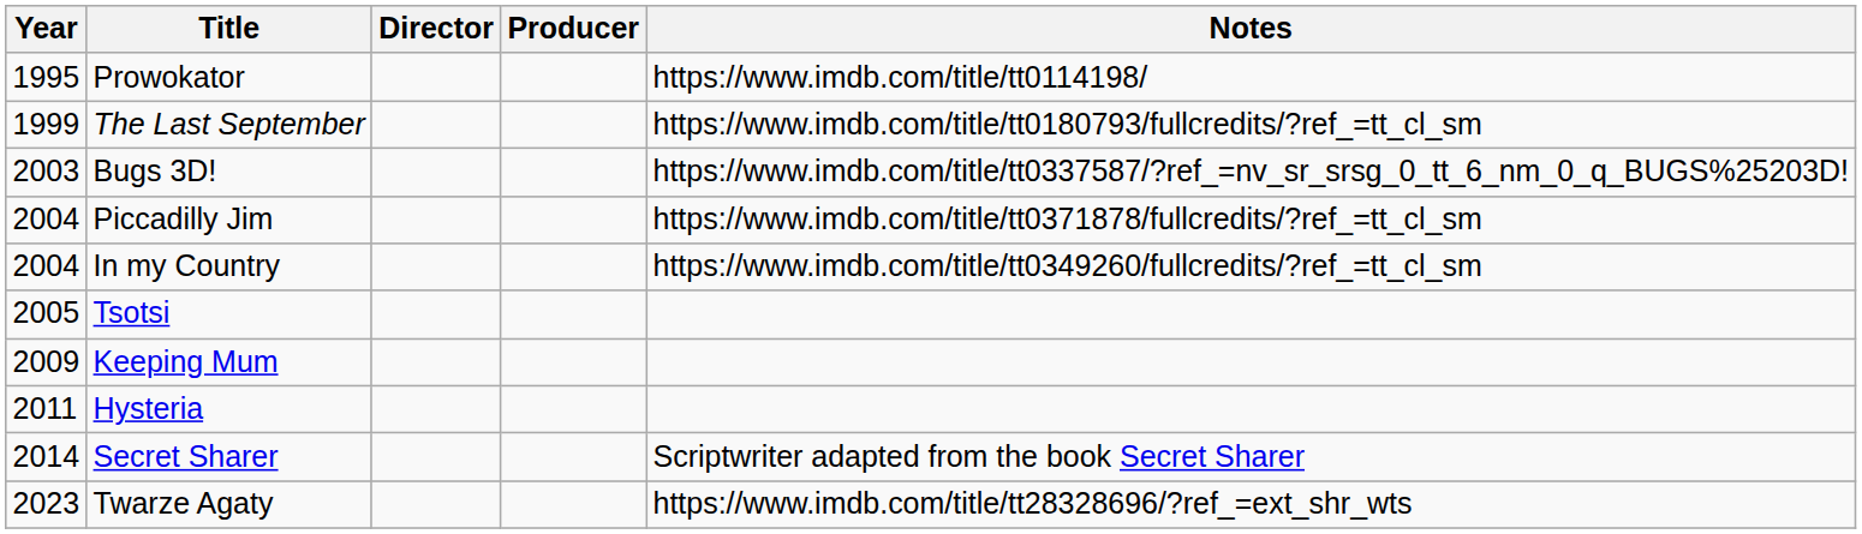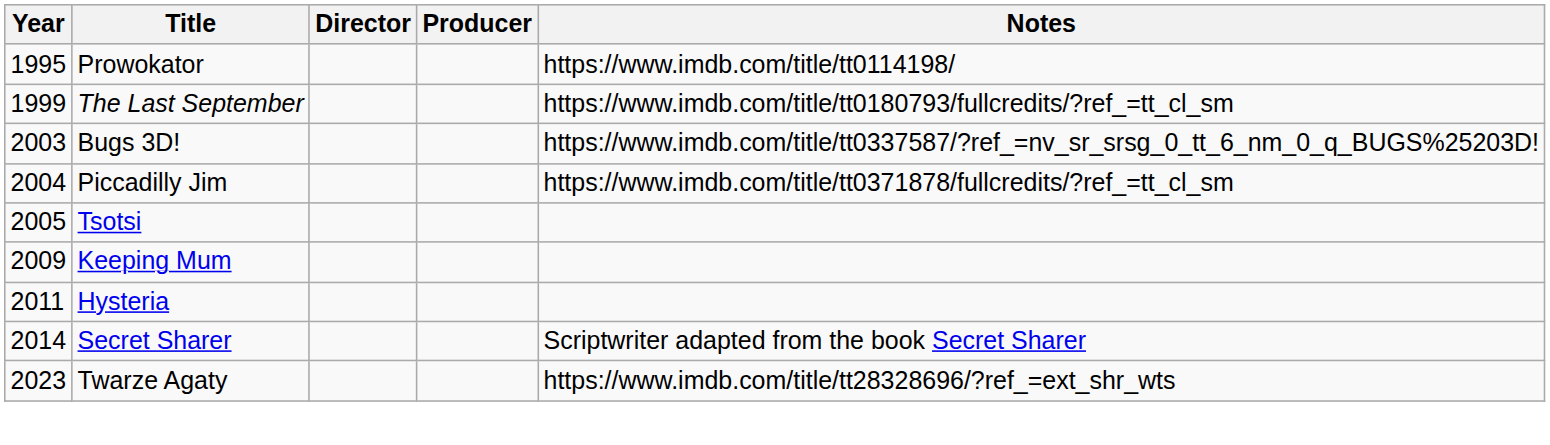- row: 2004 | In my Country | https://www.imdb.com/title/tt0349260/fullcredits/?ref_=tt_cl_sm
